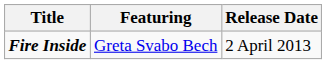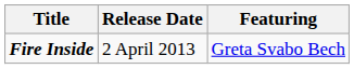columns swapped: Featuring <-> Release Date
